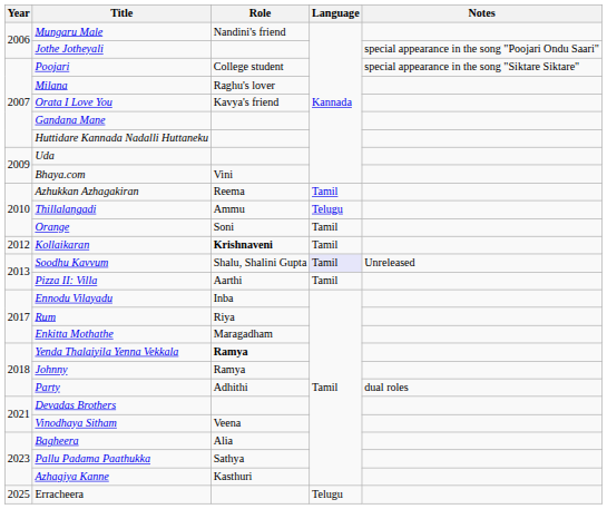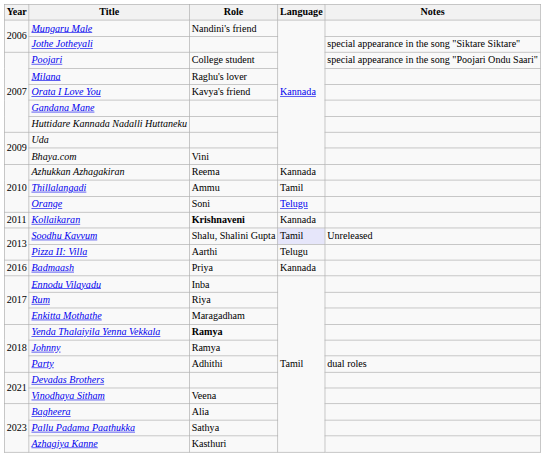Jothe Jotheyali | Notes: special appearance in the song "Poojari Ondu Saari" -> special appearance in the song "Siktare Siktare"
Poojari | Notes: special appearance in the song "Siktare Siktare" -> special appearance in the song "Poojari Ondu Saari"
Azhukkan Azhagakiran | Language: Tamil -> Kannada
Thillalangadi | Language: Telugu -> Tamil
Orange | Language: Tamil -> Telugu
Kollaikaran | Year: 2012 -> 2011
Kollaikaran | Language: Tamil -> Kannada
Pizza II: Villa | Language: Tamil -> Telugu
+ row: 2016 | Badmaash | Priya | Kannada
- row: 2025 | Erracheera | Telugu
